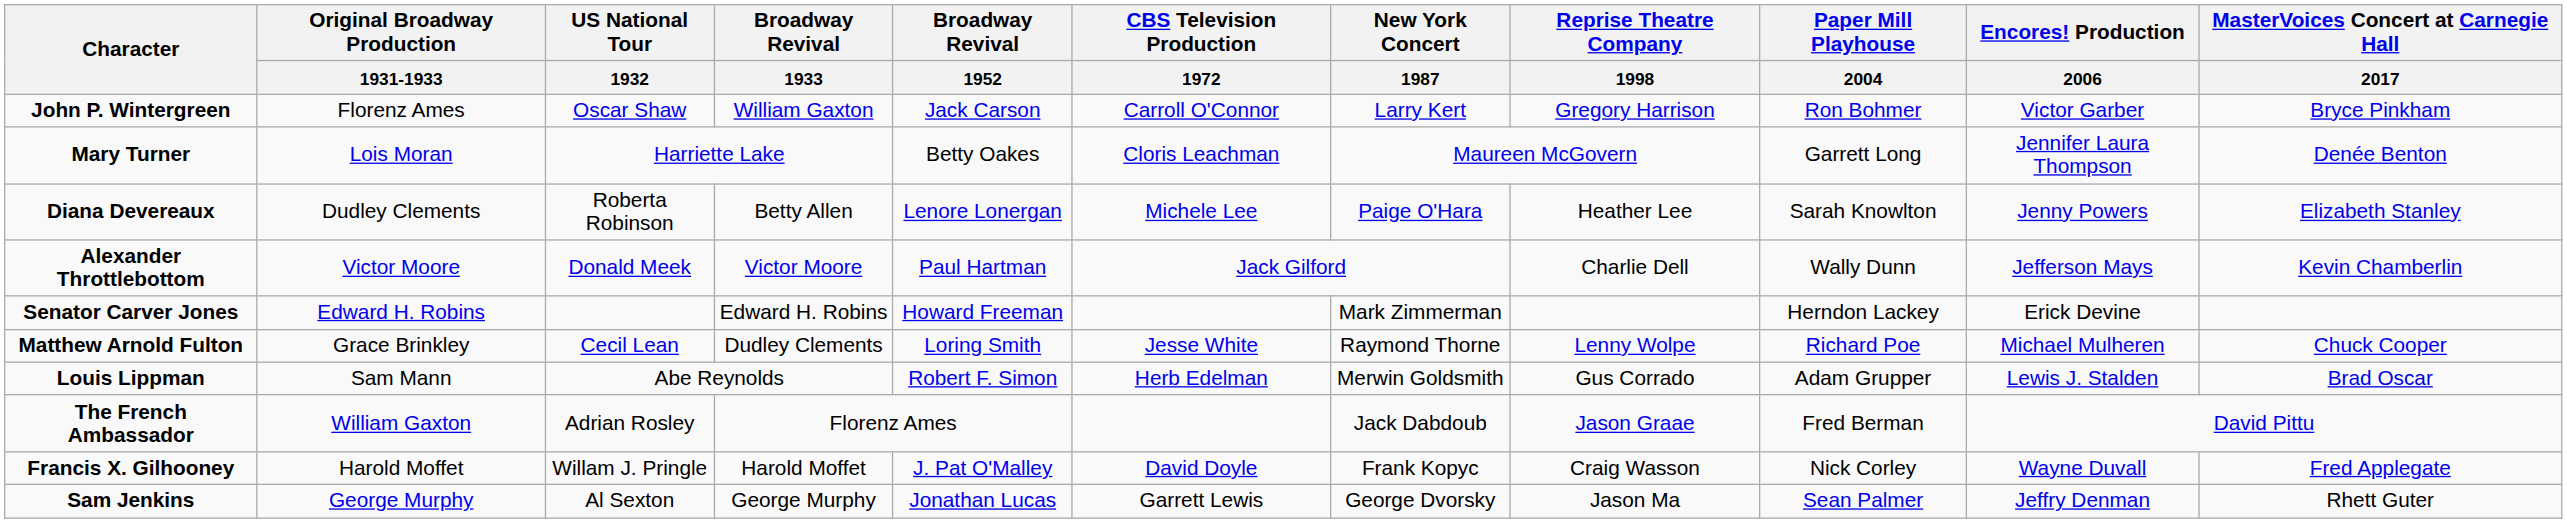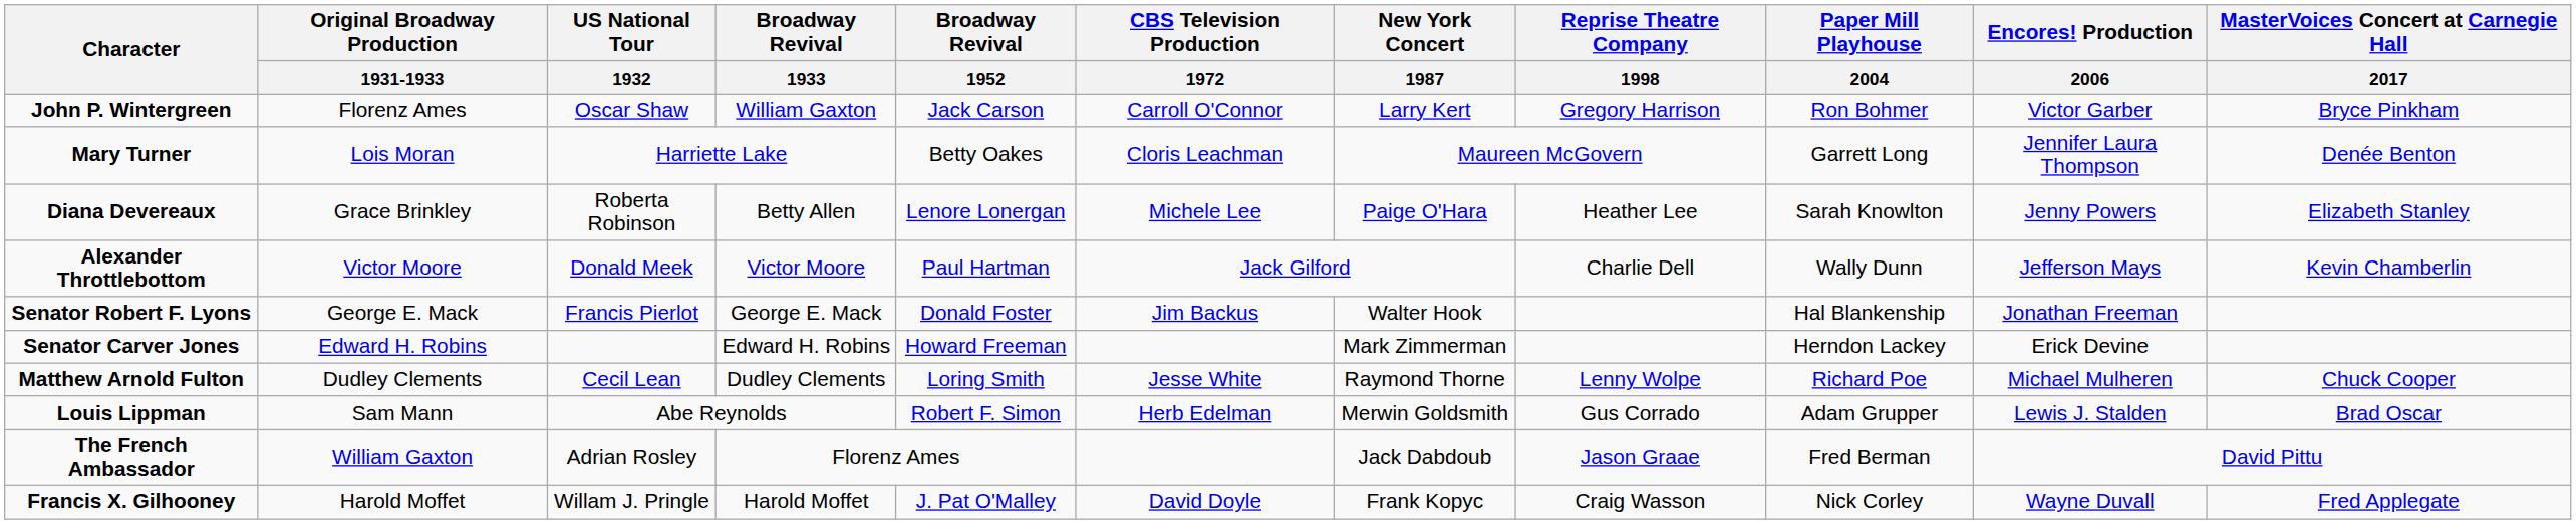Diana Devereaux | Original Broadway Production / 1931-1933: Dudley Clements -> Grace Brinkley
+ row: Senator Robert F. Lyons | George E. Mack | Francis Pierlot | George E. Mack | Donald Foster | Jim Backus | Walter Hook | Hal Blankenship | Jonathan Freeman
Matthew Arnold Fulton | Original Broadway Production / 1931-1933: Grace Brinkley -> Dudley Clements
- row: Sam Jenkins | George Murphy | Al Sexton | George Murphy | Jonathan Lucas | Garrett Lewis | George Dvorsky | Jason Ma | Sean Palmer | Jeffry Denman | Rhett Guter
